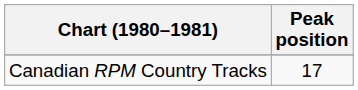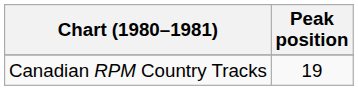Canadian RPM Country Tracks | Peak position: 17 -> 19
